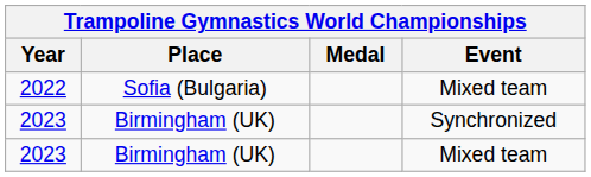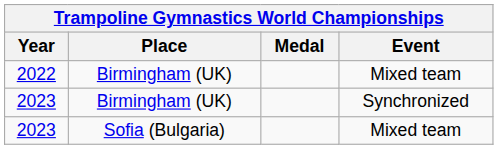2022 | Place: Sofia (Bulgaria) -> Birmingham (UK)
2023 / Mixed team | Place: Birmingham (UK) -> Sofia (Bulgaria)
